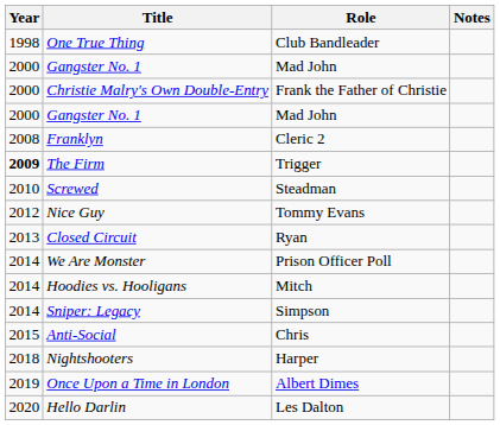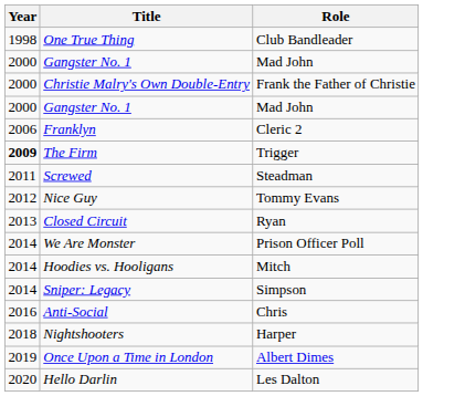- column: Notes
Franklyn | Year: 2008 -> 2006
Screwed | Year: 2010 -> 2011
Anti-Social | Year: 2015 -> 2016
